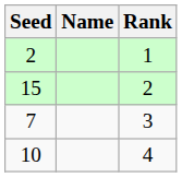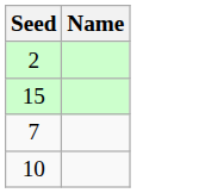- column: Rank | 1 | 2 | 3 | 4
